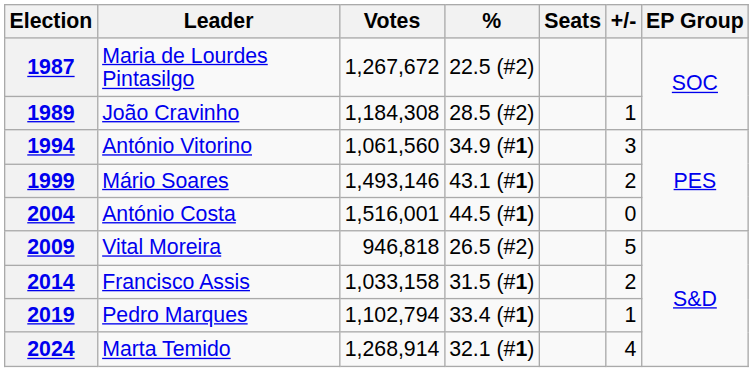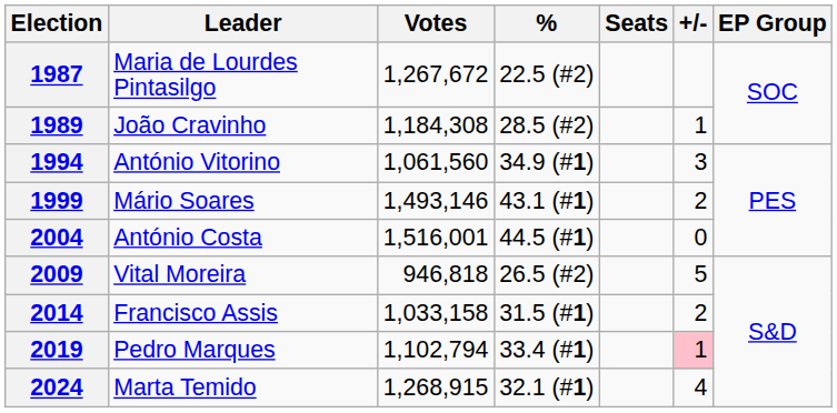2019 | +/-: no background -> pink background
2024 | Votes: 1,268,914 -> 1,268,915
